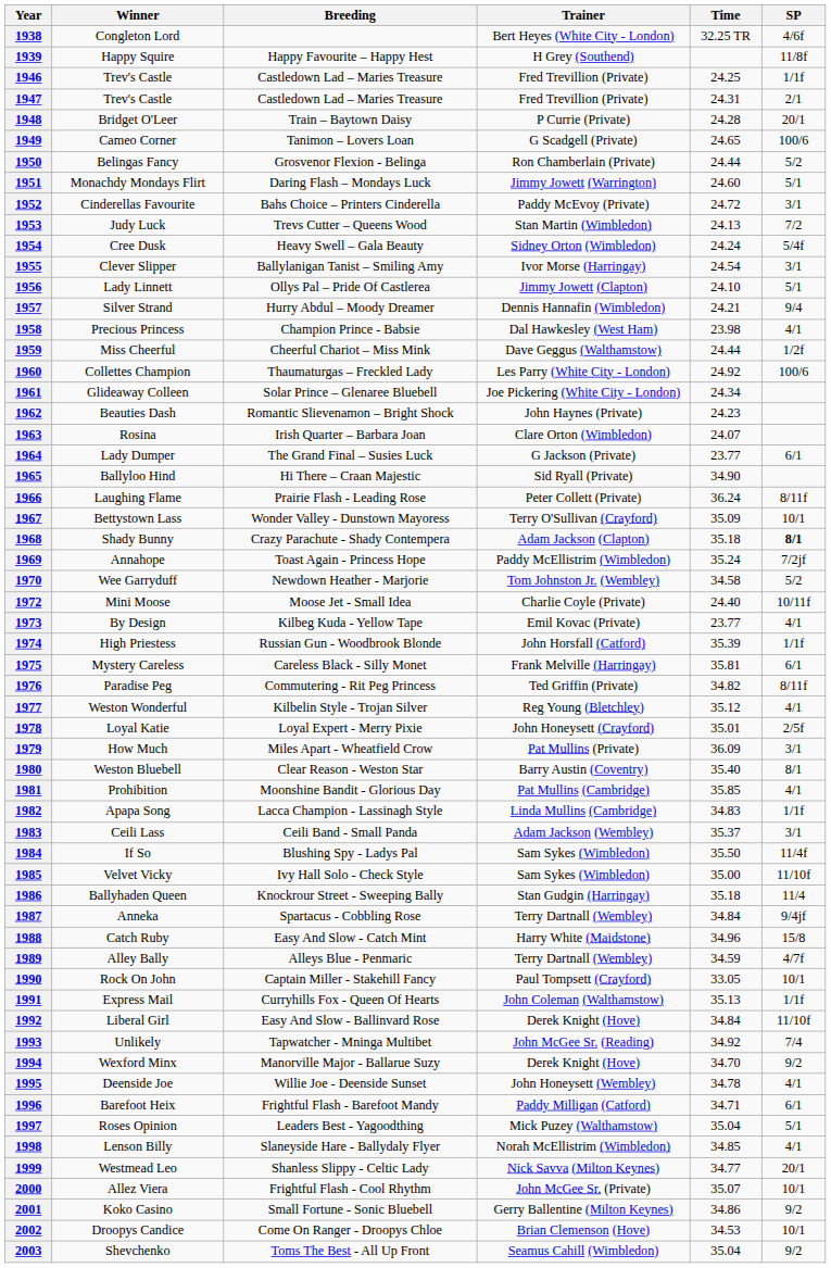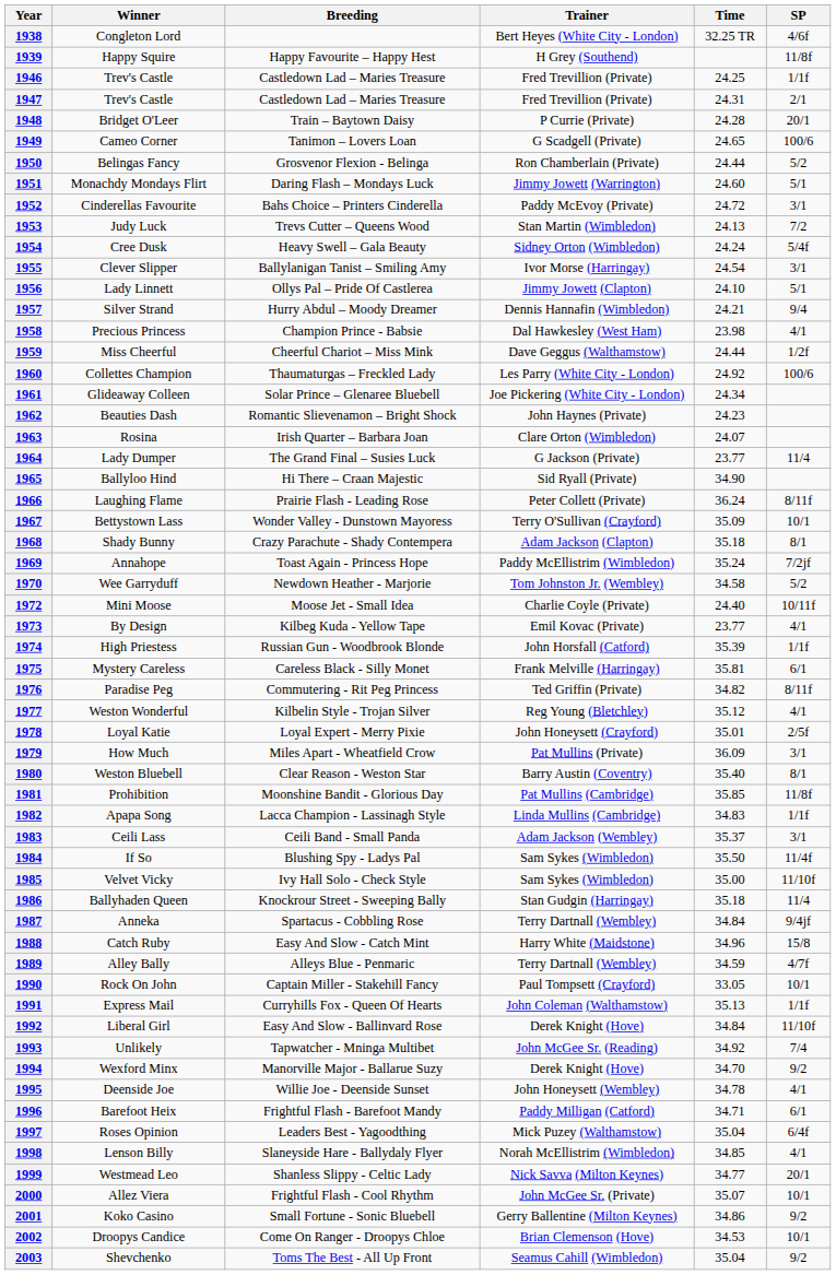1964 | SP: 6/1 -> 11/4
1968 | SP: bold -> normal
1981 | SP: 4/1 -> 11/8f
1997 | SP: 5/1 -> 6/4f
